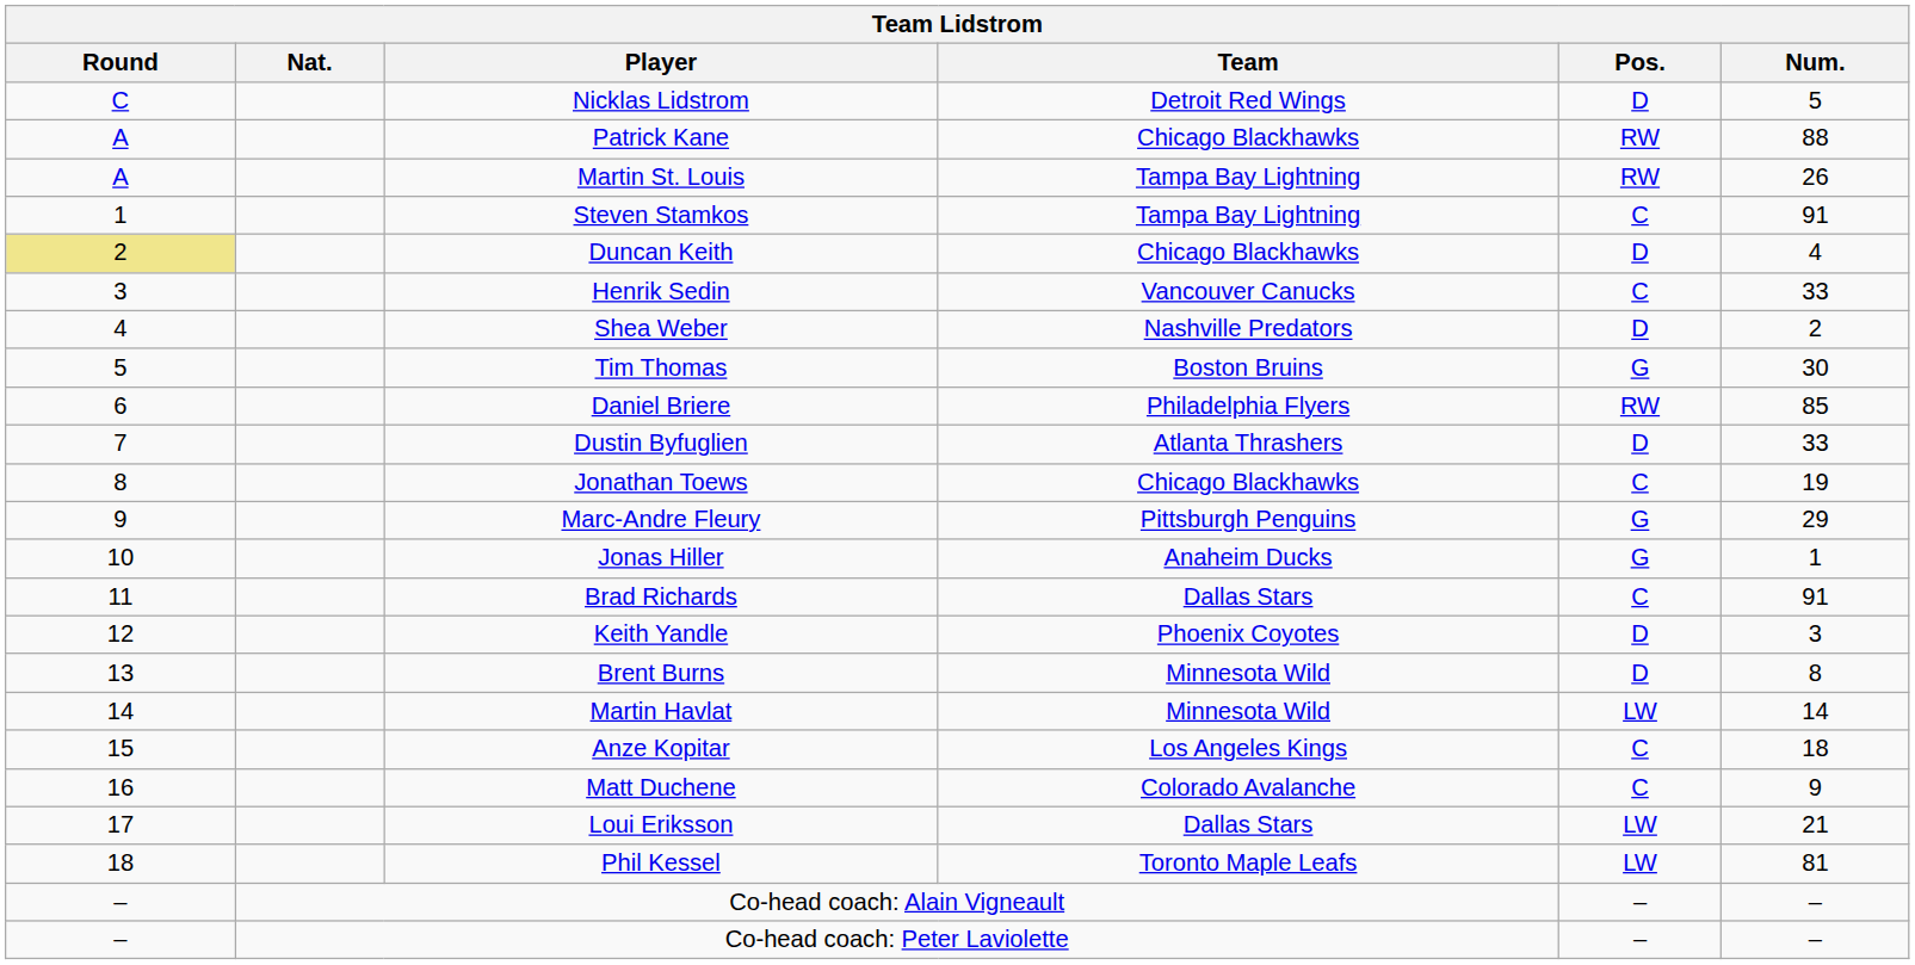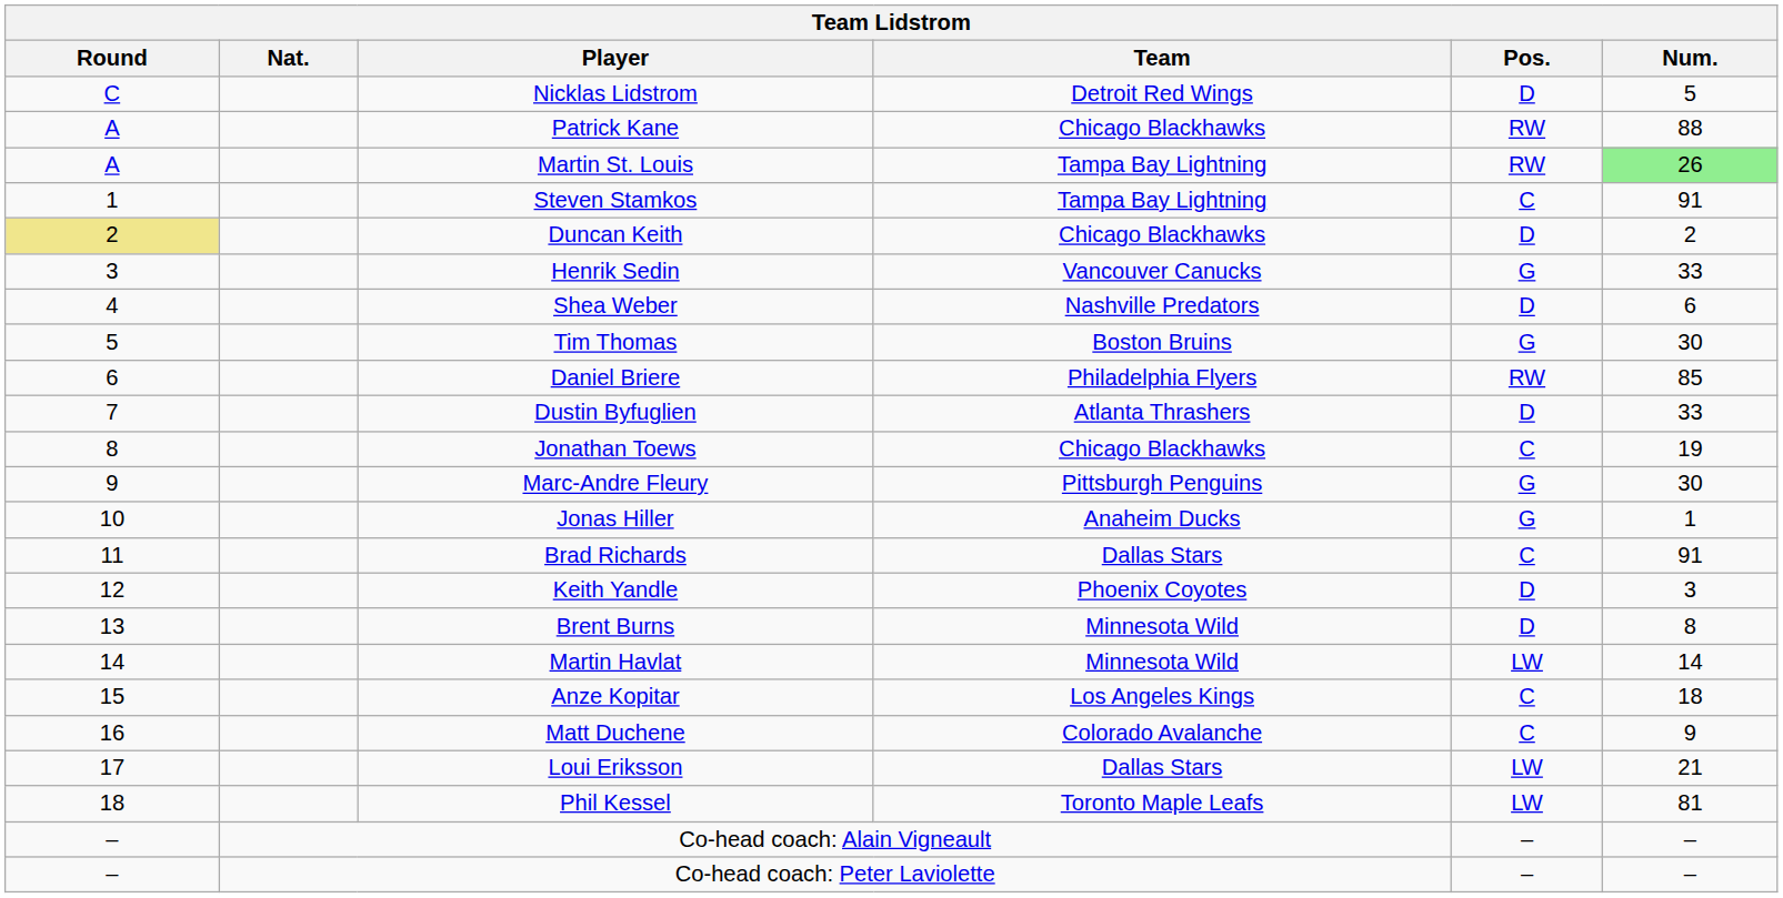Martin St. Louis | Num.: no background -> lightgreen background
Duncan Keith | Num.: 4 -> 2
Henrik Sedin | Pos.: C -> G
Shea Weber | Num.: 2 -> 6
Marc-Andre Fleury | Num.: 29 -> 30
